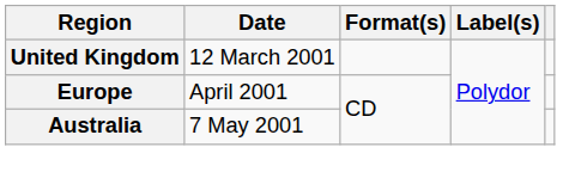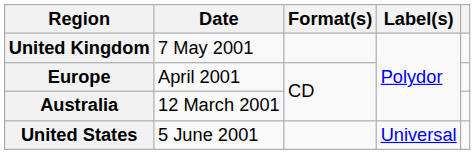United Kingdom | Date: 12 March 2001 -> 7 May 2001
Australia | Date: 7 May 2001 -> 12 March 2001
+ row: United States | 5 June 2001 | Universal
